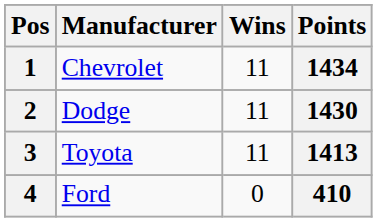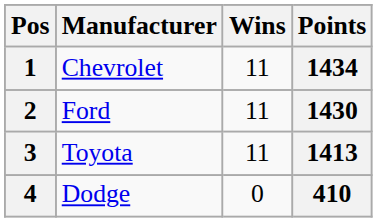2 | Manufacturer: Dodge -> Ford
4 | Manufacturer: Ford -> Dodge
